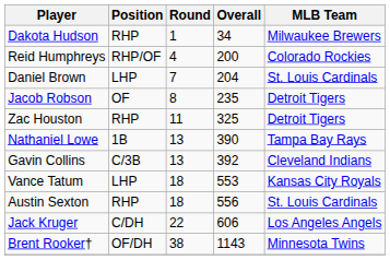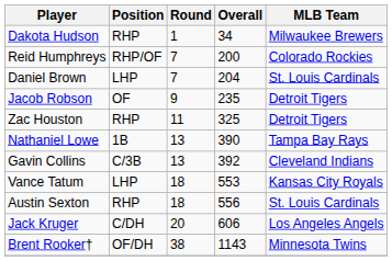Reid Humphreys | Round: 4 -> 7
Jacob Robson | Round: 8 -> 9
Jack Kruger | Round: 22 -> 20
